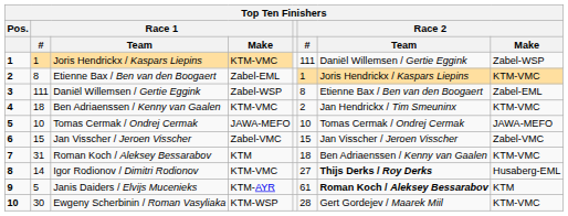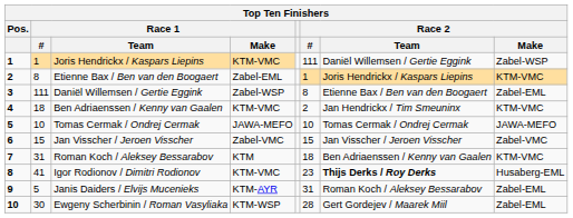Igor Rodionov / Dimitri Rodionov | Race 1 / #: 14 -> 41
Igor Rodionov / Dimitri Rodionov | Race 2 / #: 27 -> 23
Janis Daiders / Elvijs Mucenieks | Race 2 / #: 61 -> 31
Janis Daiders / Elvijs Mucenieks | Race 2 / Team: bold -> normal
Janis Daiders / Elvijs Mucenieks | Race 2 / Make: KTM -> Zabel-EML
Ewgeny Scherbinin / Roman Vasyliaka | Race 2 / Make: KTM-VMC -> Zabel-EML
